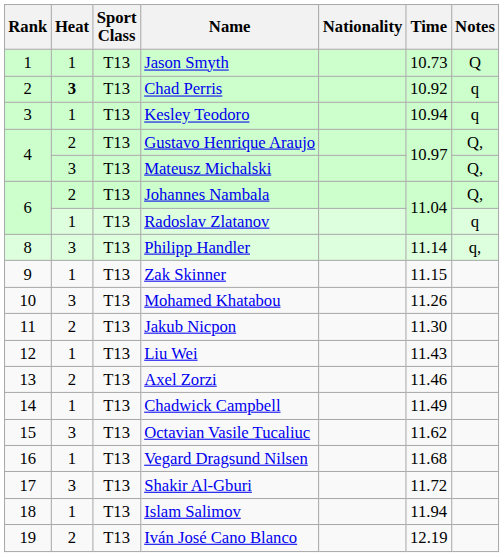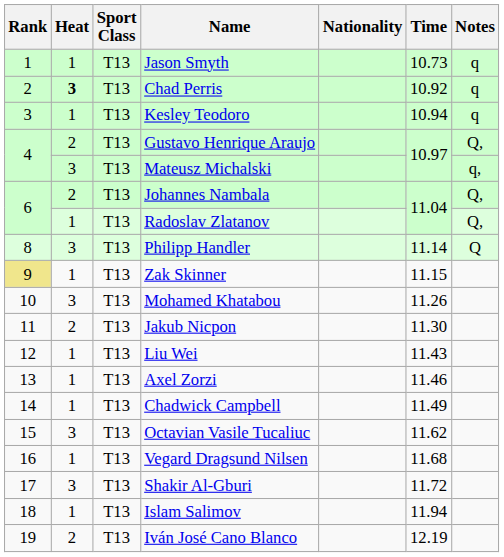Jason Smyth | Notes: Q -> q
Mateusz Michalski | Notes: Q, -> q,
Radoslav Zlatanov | Notes: q -> Q,
Philipp Handler | Notes: q, -> Q
Zak Skinner | Rank: no background -> khaki background
Axel Zorzi | Heat: 2 -> 1
